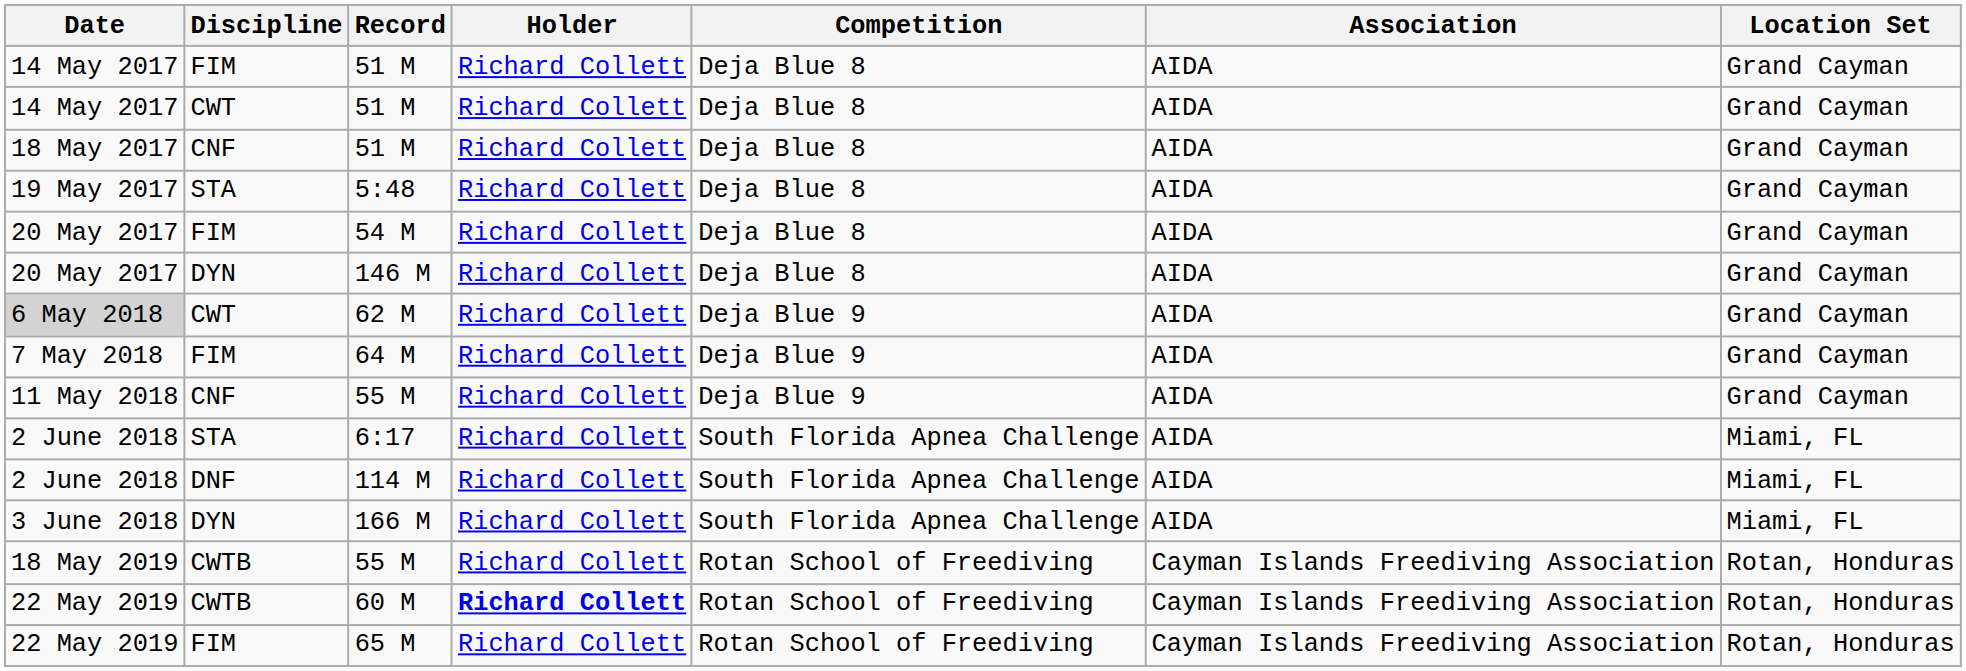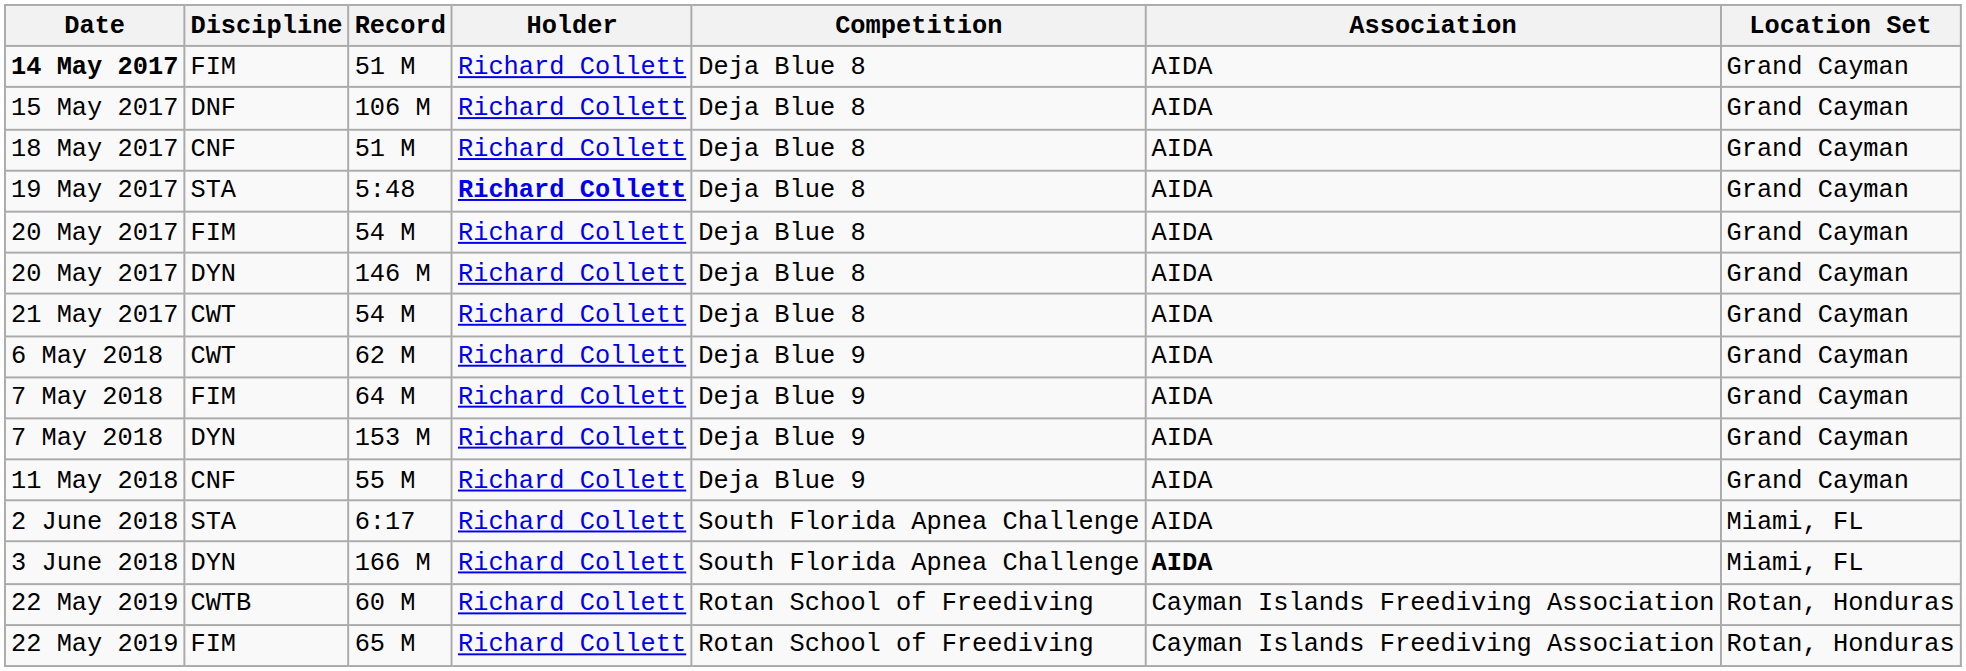FIM / 51 M | Date: normal -> bold
- row: 14 May 2017 | CWT | 51 M | Richard Collett | Deja Blue 8 | AIDA | Grand Cayman
+ row: 15 May 2017 | DNF | 106 M | Richard Collett | Deja Blue 8 | AIDA | Grand Cayman
5:48 | Holder: normal -> bold
+ row: 21 May 2017 | CWT | 54 M | Richard Collett | Deja Blue 8 | AIDA | Grand Cayman
62 M | Date: lightgrey background -> no background
+ row: 7 May 2018 | DYN | 153 M | Richard Collett | Deja Blue 9 | AIDA | Grand Cayman
- row: 2 June 2018 | DNF | 114 M | Richard Collett | South Florida Apnea Challenge | AIDA | Miami, FL
166 M | Association: normal -> bold
- row: 18 May 2019 | CWTB | 55 M | Richard Collett | Rotan School of Freediving | Cayman Islands Freediving Association | Rotan, Honduras
60 M | Holder: bold -> normal
